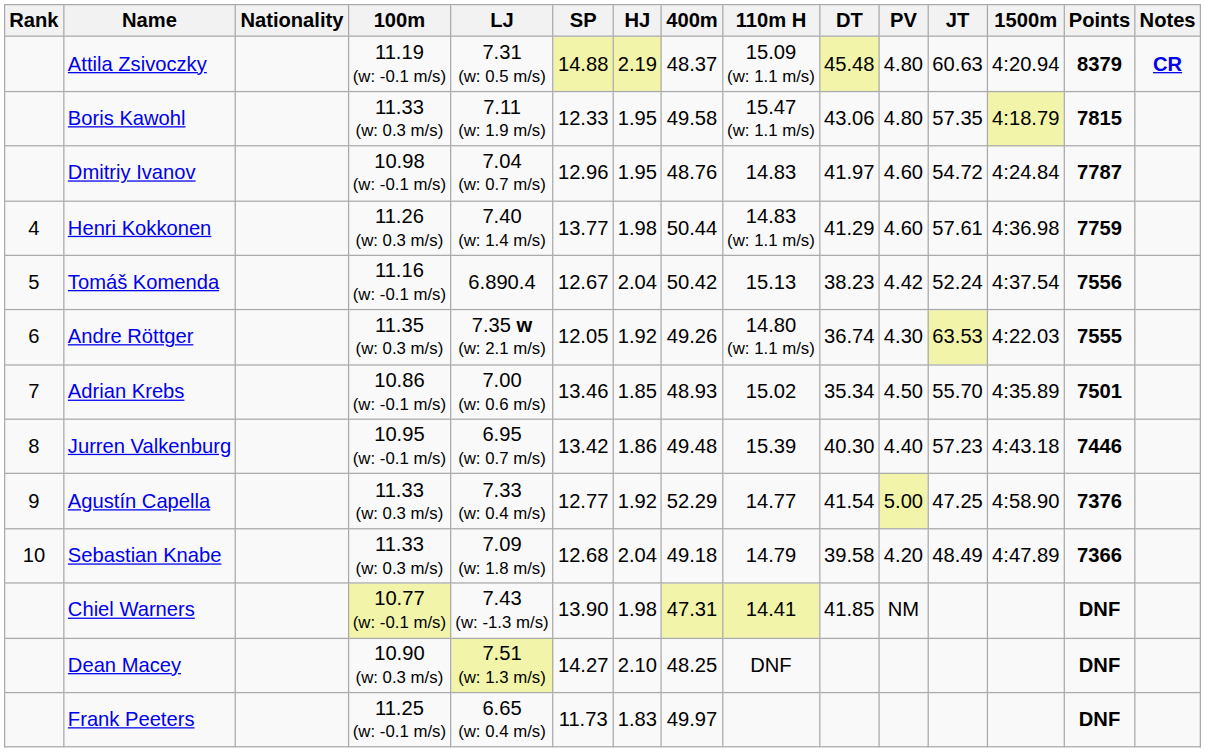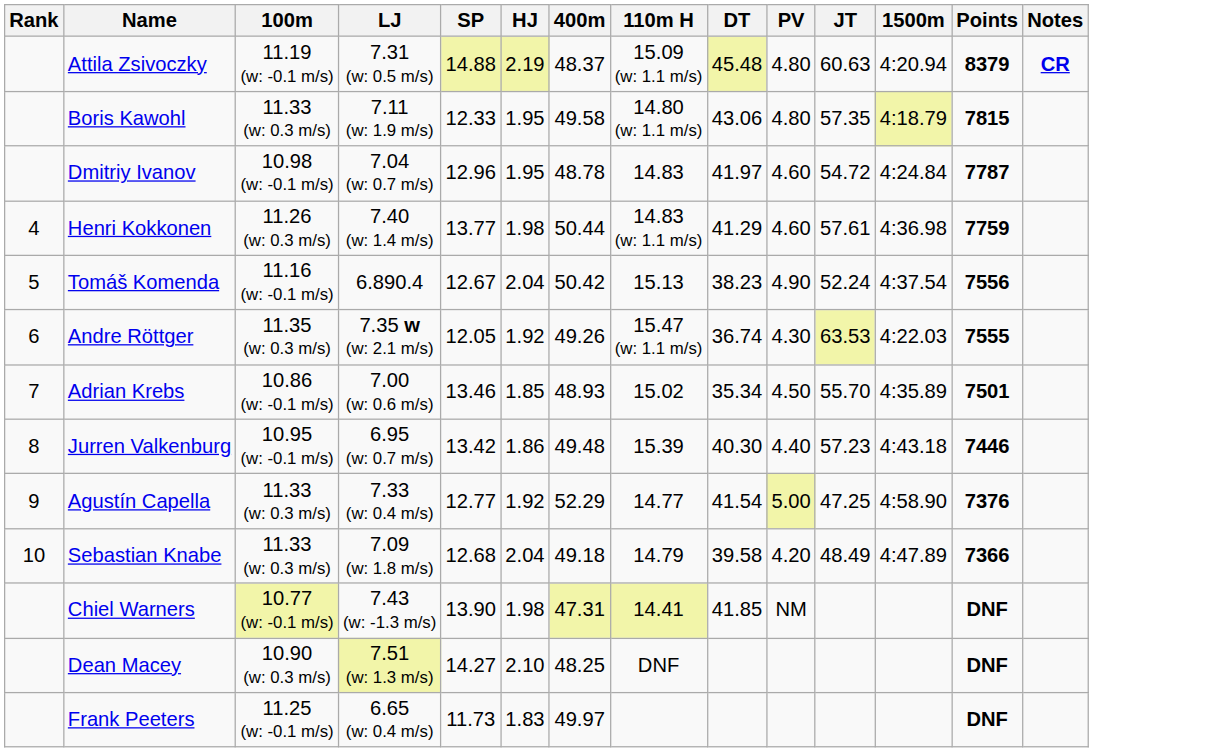- column: Nationality
Boris Kawohl | 110m H: 15.47 (w: 1.1 m/s) -> 14.80 (w: 1.1 m/s)
Dmitriy Ivanov | 400m: 48.76 -> 48.78
Tomáš Komenda | PV: 4.42 -> 4.90
Andre Röttger | 110m H: 14.80 (w: 1.1 m/s) -> 15.47 (w: 1.1 m/s)
